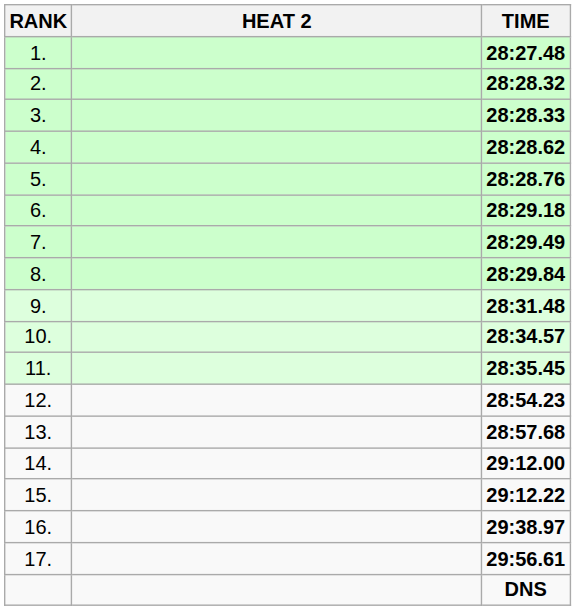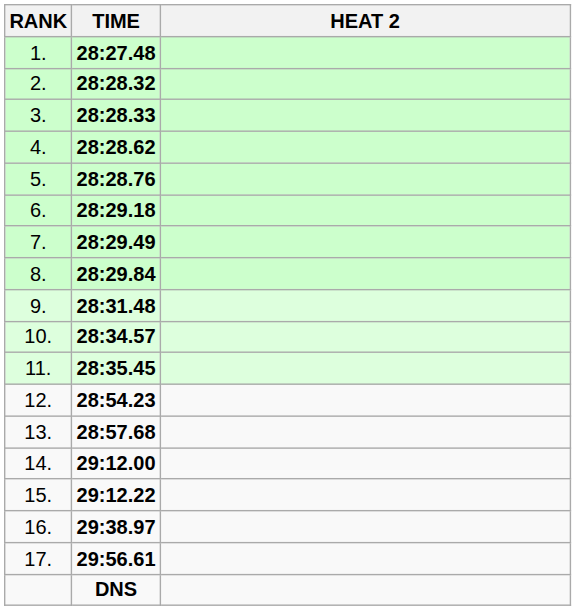columns swapped: HEAT 2 <-> TIME
